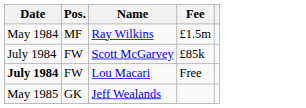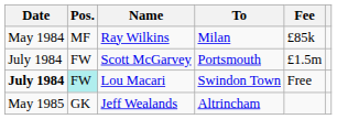+ column: To | Milan | Portsmouth | Swindon Town | Altrincham
Ray Wilkins | Fee: £1.5m -> £85k
Scott McGarvey | Fee: £85k -> £1.5m
Lou Macari | Pos.: no background -> paleturquoise background
